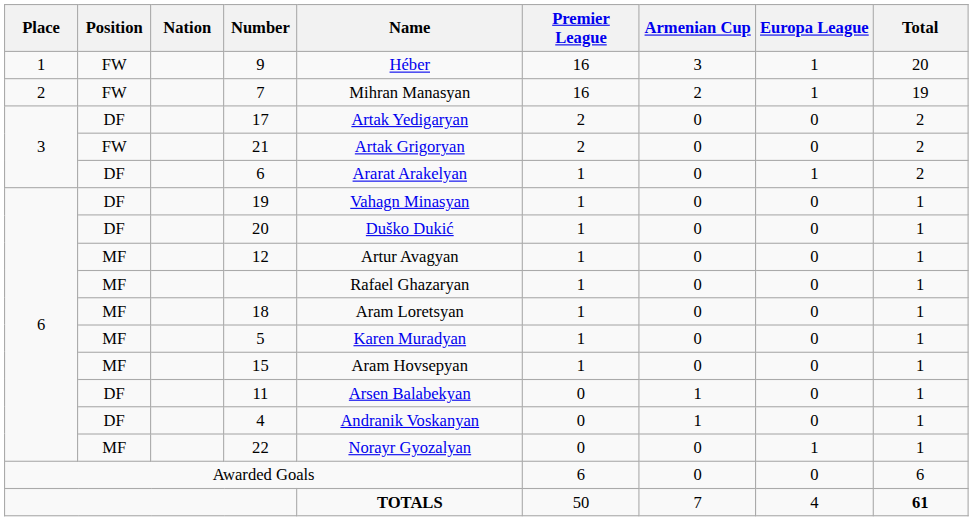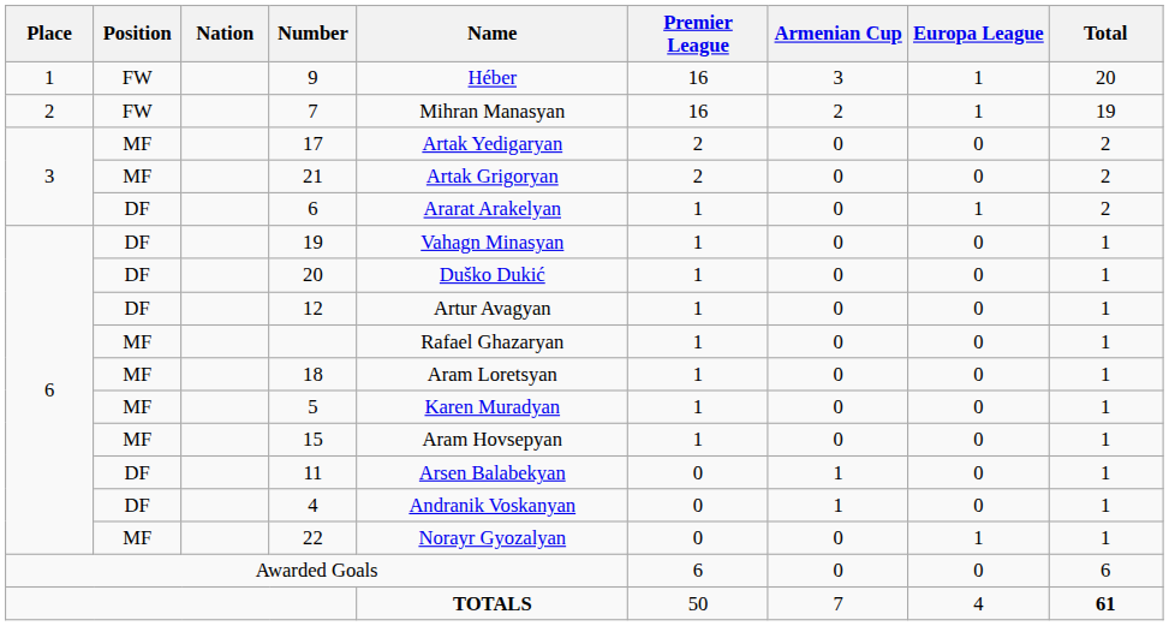17 | Position: DF -> MF
21 | Position: FW -> MF
12 | Position: MF -> DF
